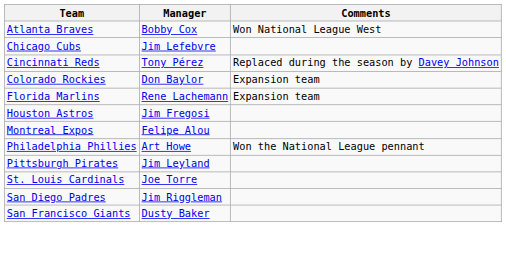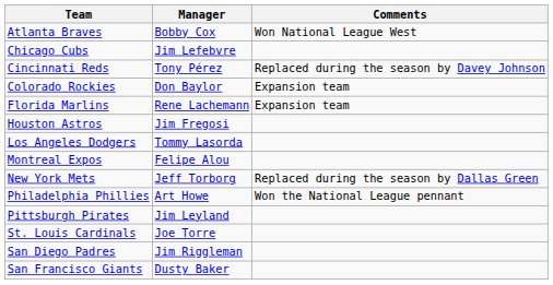+ row: Los Angeles Dodgers | Tommy Lasorda
+ row: New York Mets | Jeff Torborg | Replaced during the season by Dallas Green
